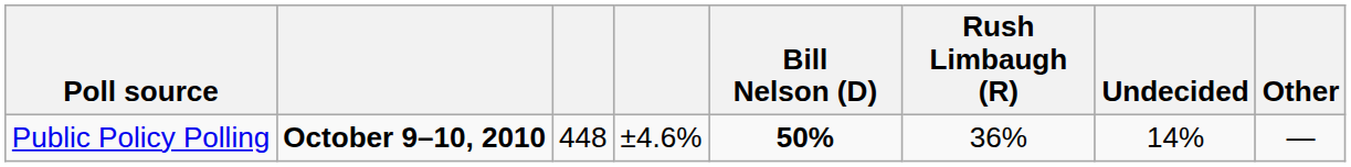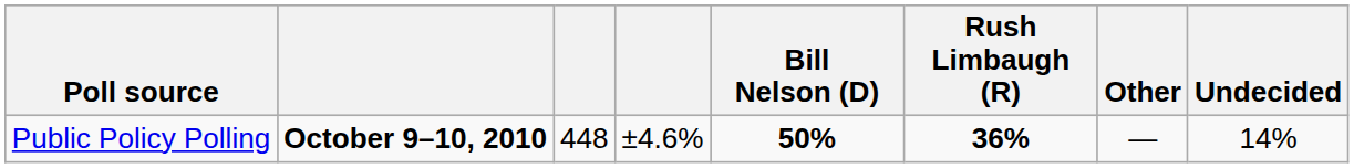columns swapped: Other <-> Undecided
Public Policy Polling | Rush Limbaugh (R): normal -> bold
